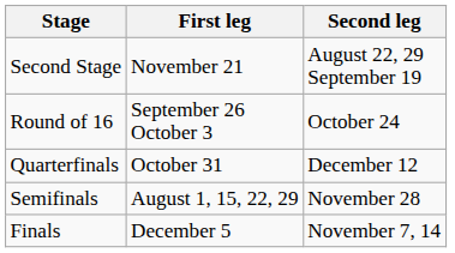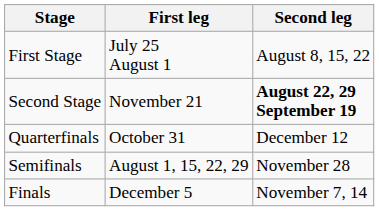+ row: First Stage | July 25 August 1 | August 8, 15, 22
Second Stage | Second leg: normal -> bold
- row: Round of 16 | September 26 October 3 | October 24
